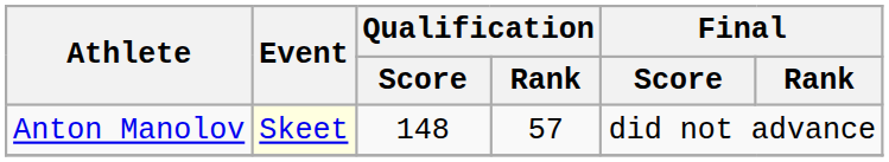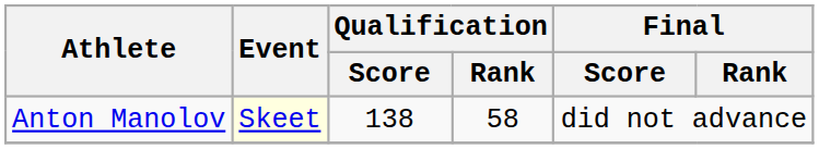Anton Manolov | Qualification / Score: 148 -> 138
Anton Manolov | Qualification / Rank: 57 -> 58
